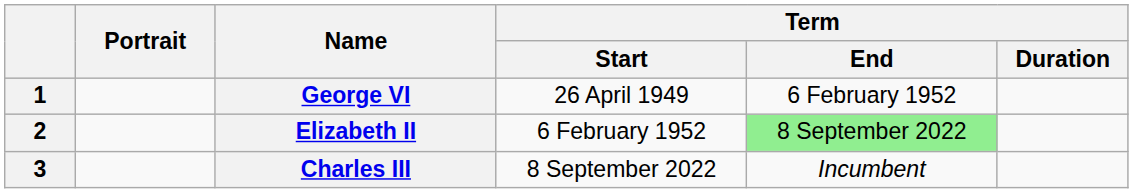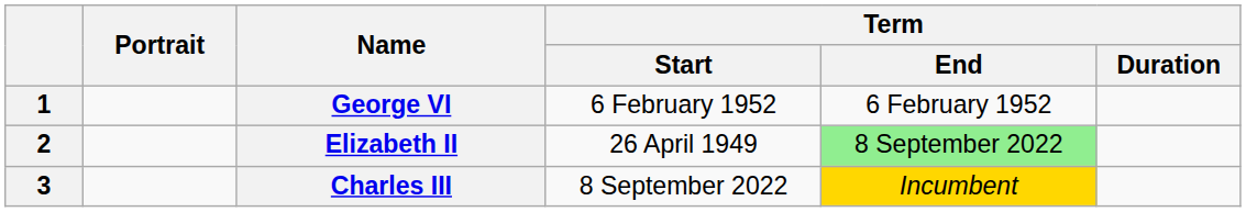George VI | Term / Start: 26 April 1949 -> 6 February 1952
Elizabeth II | Term / Start: 6 February 1952 -> 26 April 1949
Charles III | Term / End: no background -> gold background
